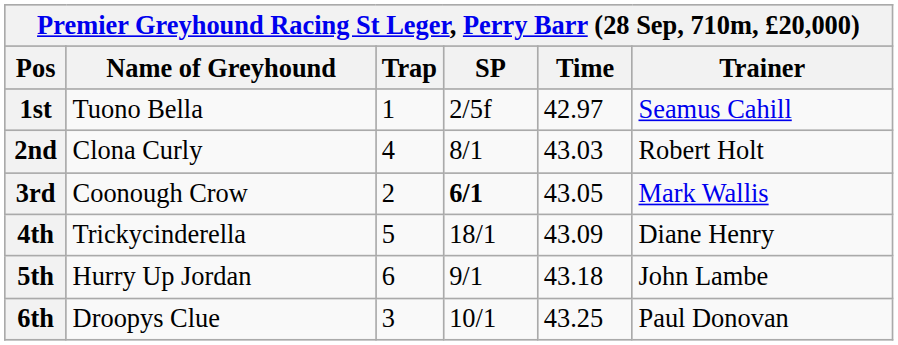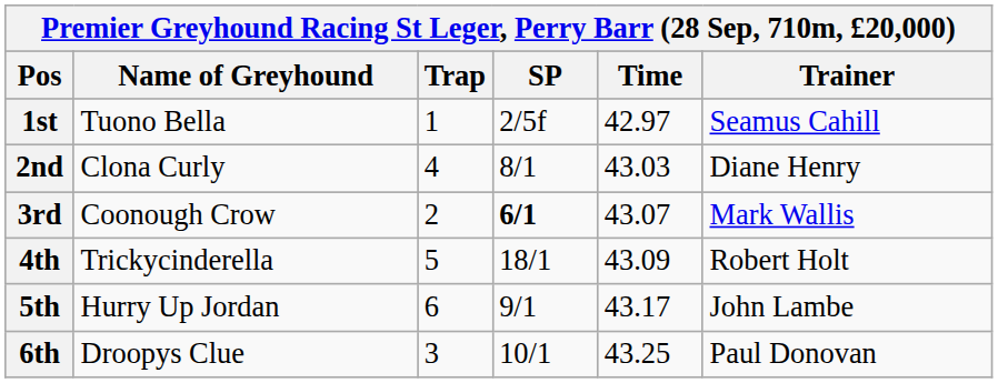2nd | Trainer: Robert Holt -> Diane Henry
3rd | Time: 43.05 -> 43.07
4th | Trainer: Diane Henry -> Robert Holt
5th | Time: 43.18 -> 43.17
